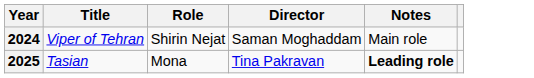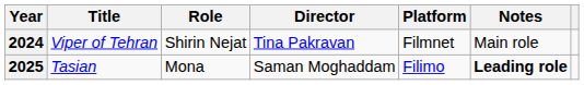+ column: Platform | Filmnet | Filimo
2024 | Director: Saman Moghaddam -> Tina Pakravan
2025 | Director: Tina Pakravan -> Saman Moghaddam
